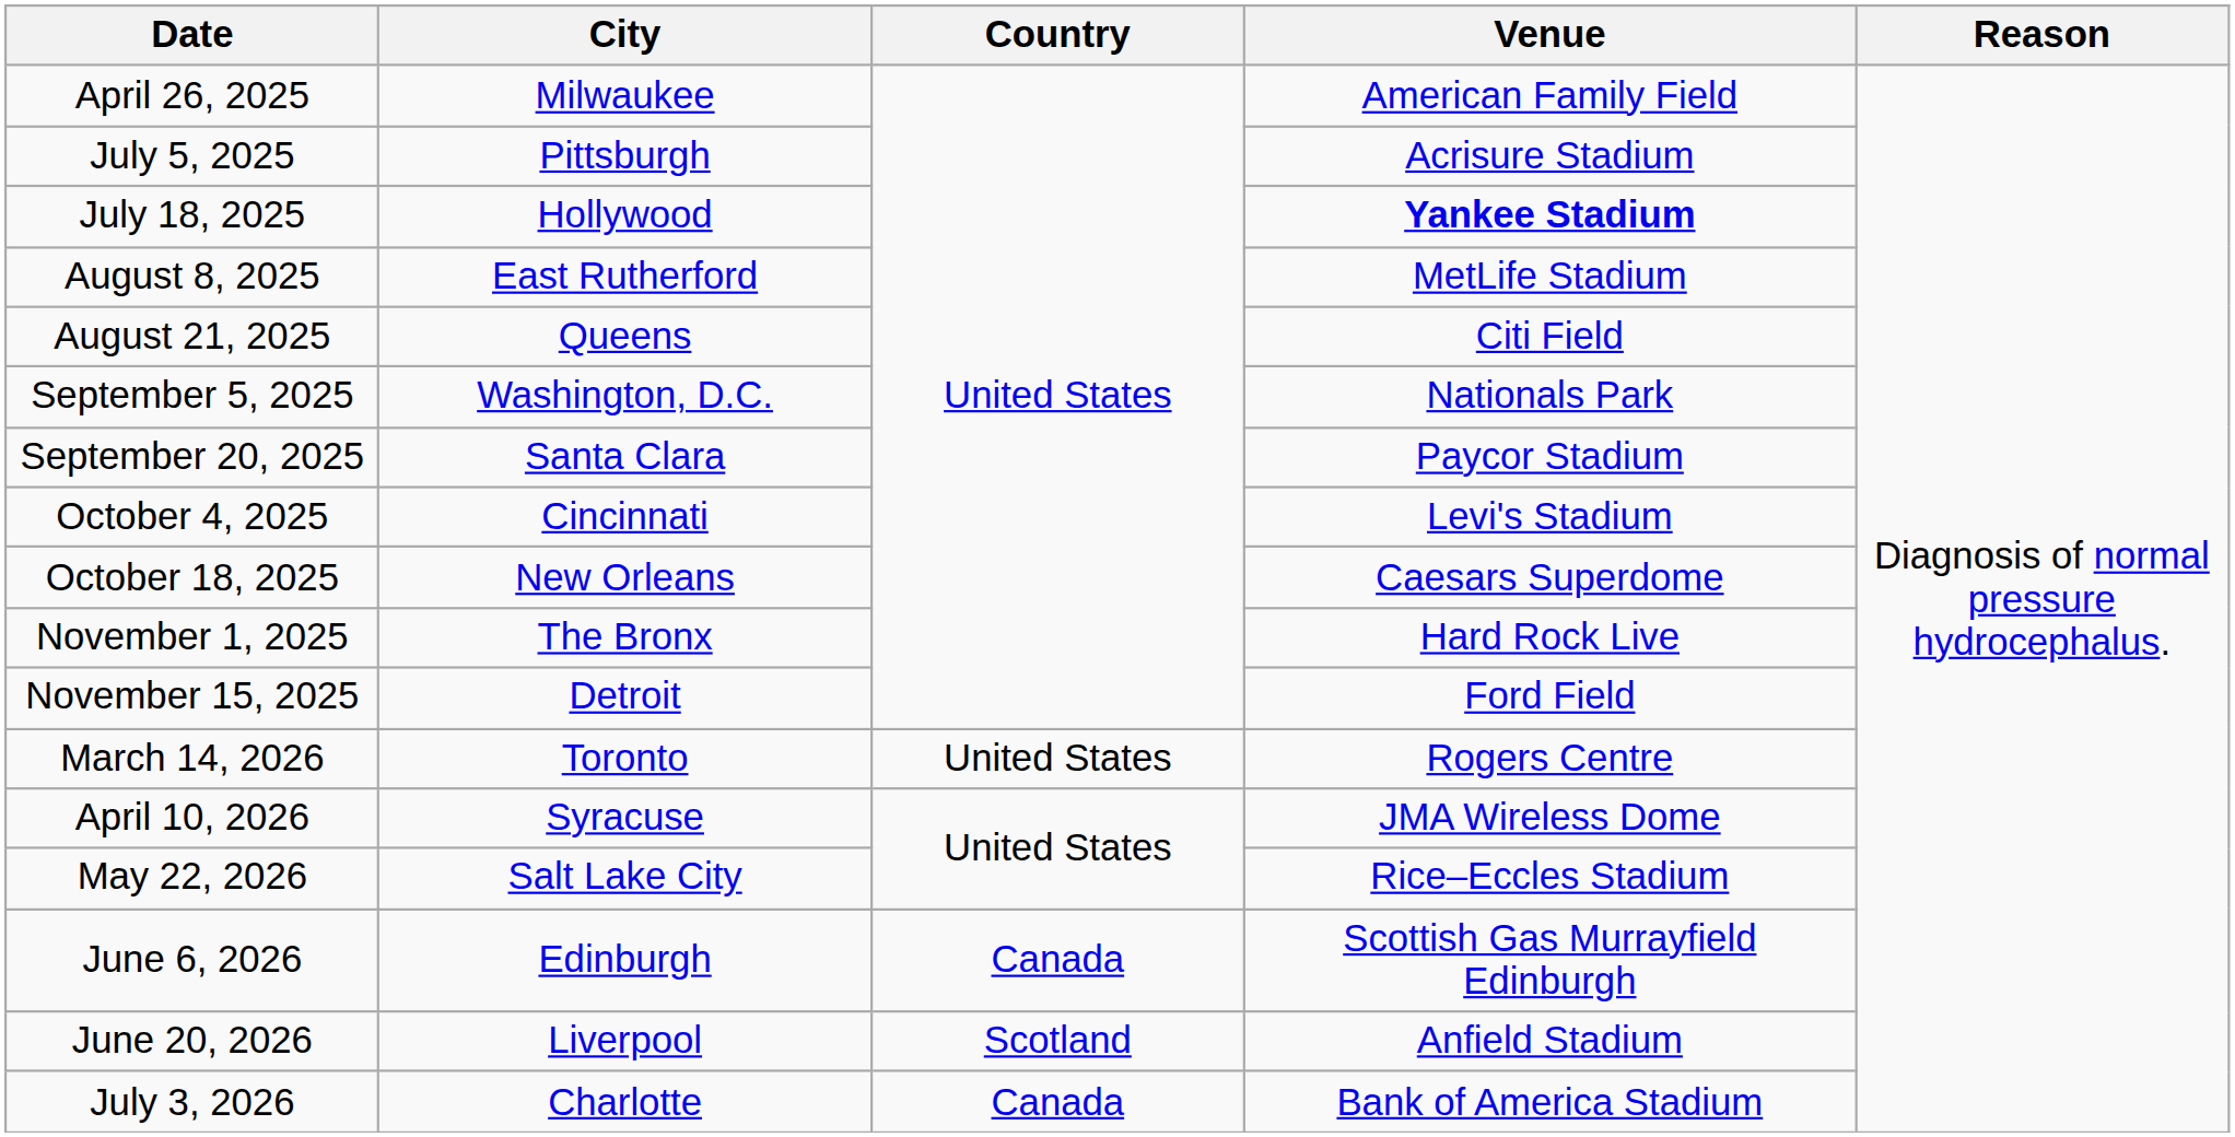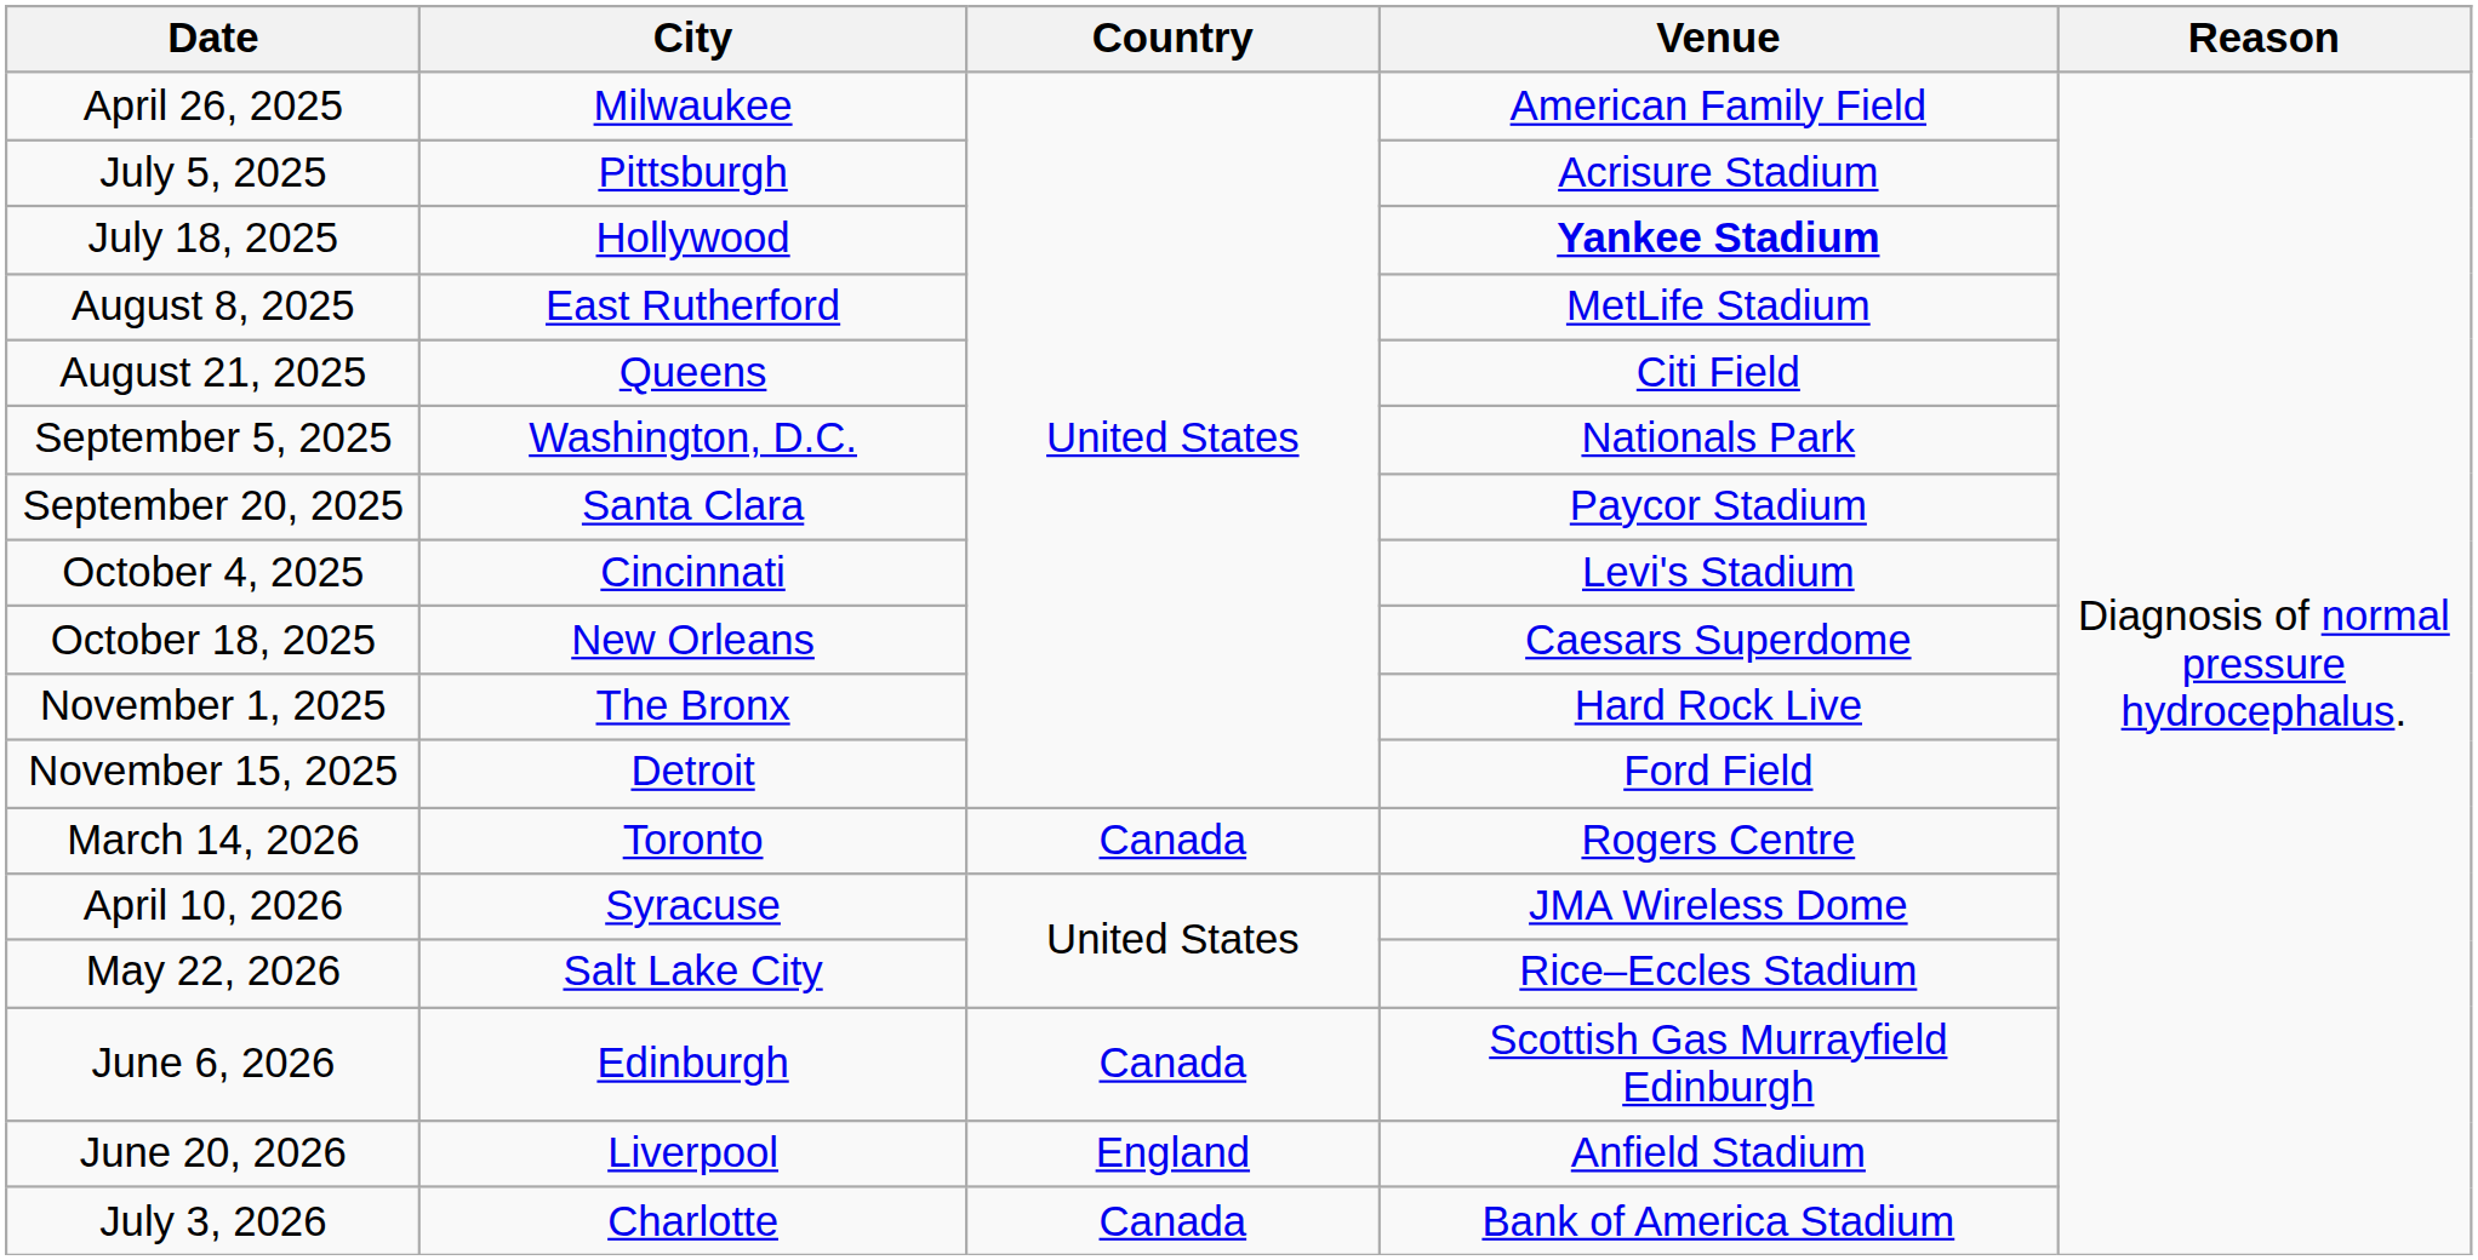March 14, 2026 | Country: United States -> Canada
June 20, 2026 | Country: Scotland -> England
